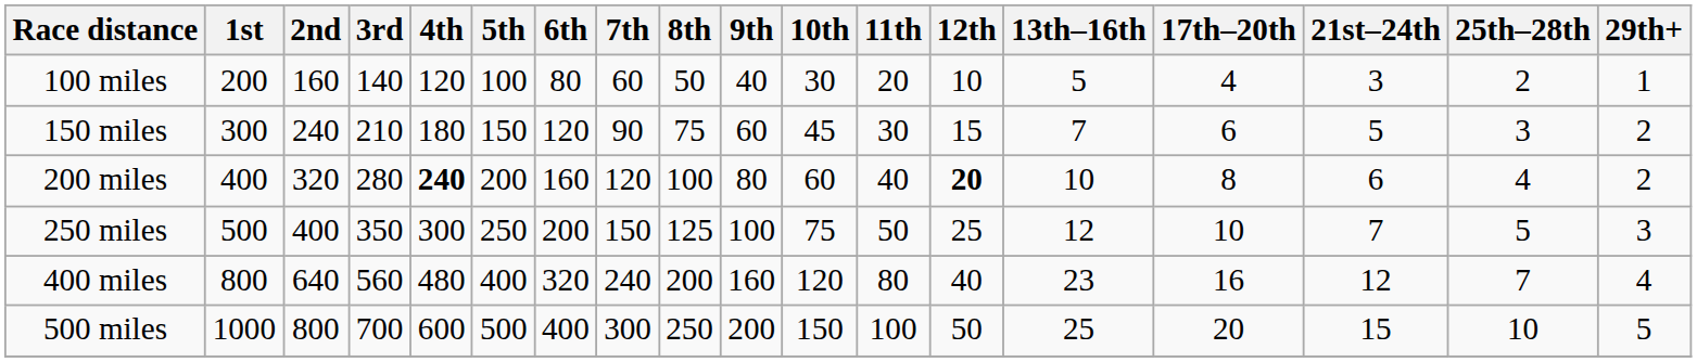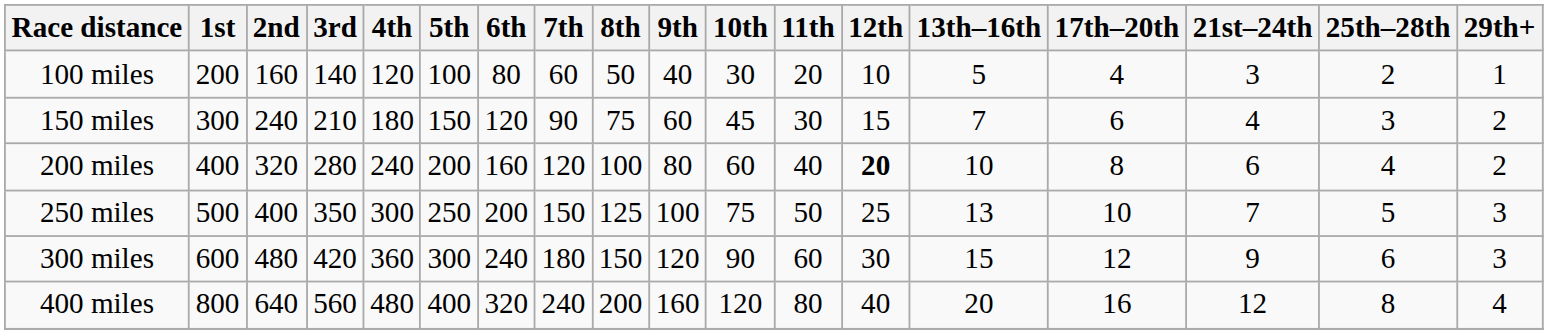150 miles | 21st–24th: 5 -> 4
200 miles | 4th: bold -> normal
250 miles | 13th–16th: 12 -> 13
+ row: 300 miles | 600 | 480 | 420 | 360 | 300 | 240 | 180 | 150 | 120 | 90 | 60 | 30 | 15 | 12 | 9 | 6 | 3
400 miles | 13th–16th: 23 -> 20
400 miles | 25th–28th: 7 -> 8
- row: 500 miles | 1000 | 800 | 700 | 600 | 500 | 400 | 300 | 250 | 200 | 150 | 100 | 50 | 25 | 20 | 15 | 10 | 5
